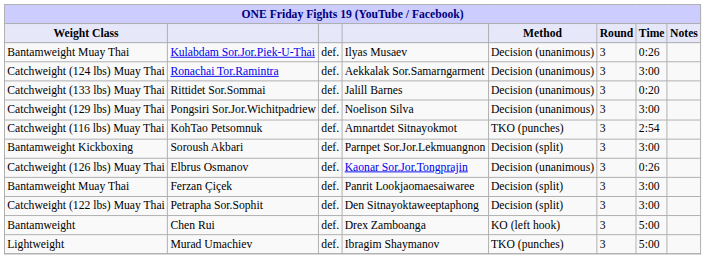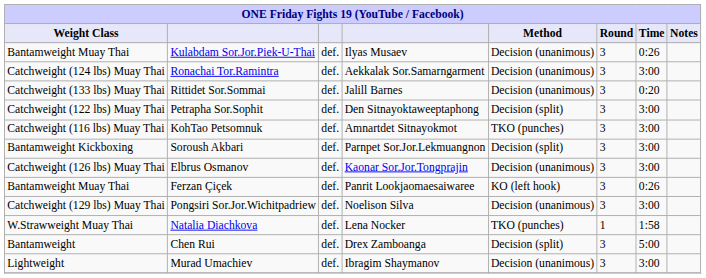rows swapped: Petrapha Sor.Sophit <-> Pongsiri Sor.Jor.Wichitpadriew
KohTao Petsomnuk | Time: 2:54 -> 3:00
Elbrus Osmanov | Time: 0:26 -> 3:00
Ferzan Çiçek | Method: Decision (split) -> KO (left hook)
Ferzan Çiçek | Time: 3:00 -> 0:26
+ row: W.Strawweight Muay Thai | Natalia Diachkova | def. | Lena Nocker | TKO (punches) | 1 | 1:58
Chen Rui | Method: KO (left hook) -> Decision (split)
Murad Umachiev | Method: TKO (punches) -> Decision (unanimous)
Murad Umachiev | Time: 5:00 -> 3:00
